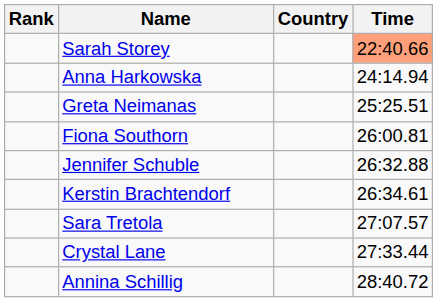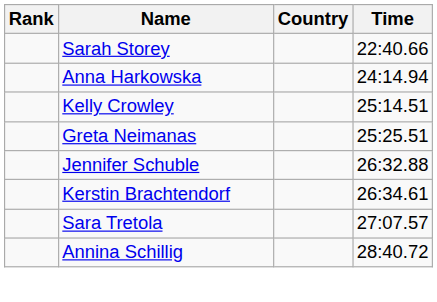Sarah Storey | Time: lightsalmon background -> no background
+ row: Kelly Crowley | 25:14.51
- row: Fiona Southorn | 26:00.81
- row: Crystal Lane | 27:33.44
